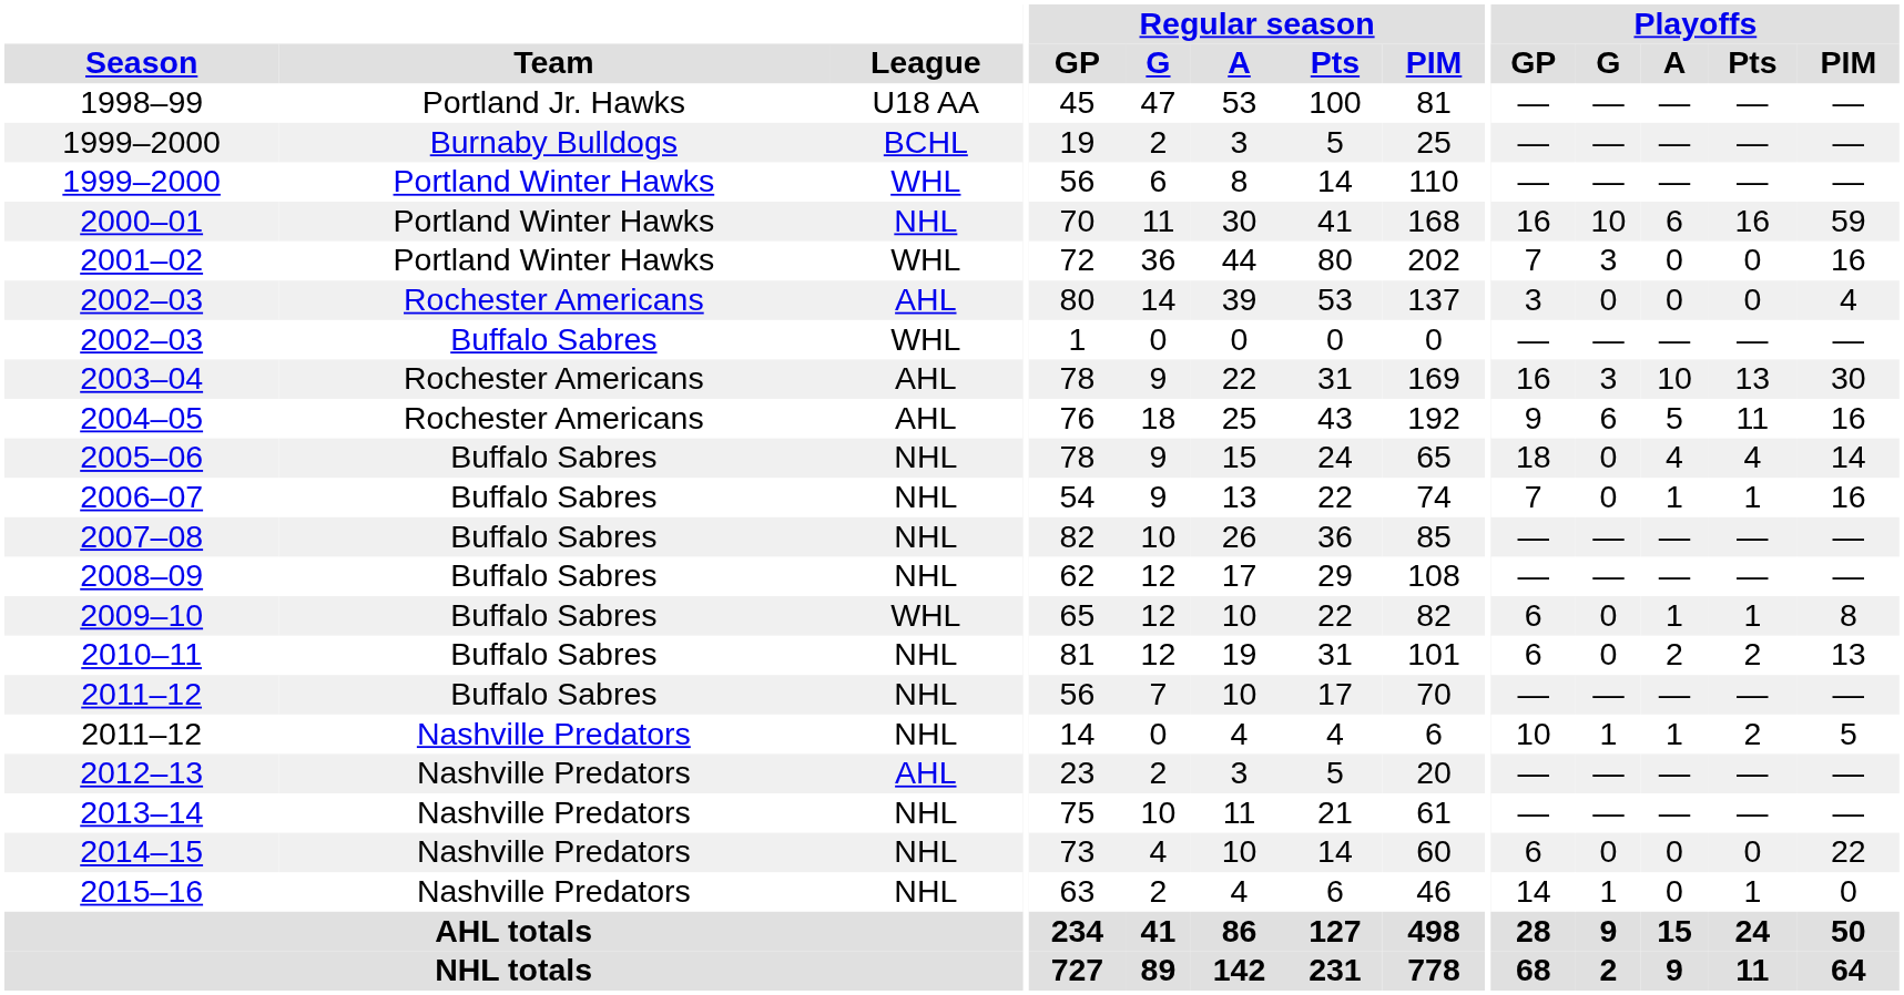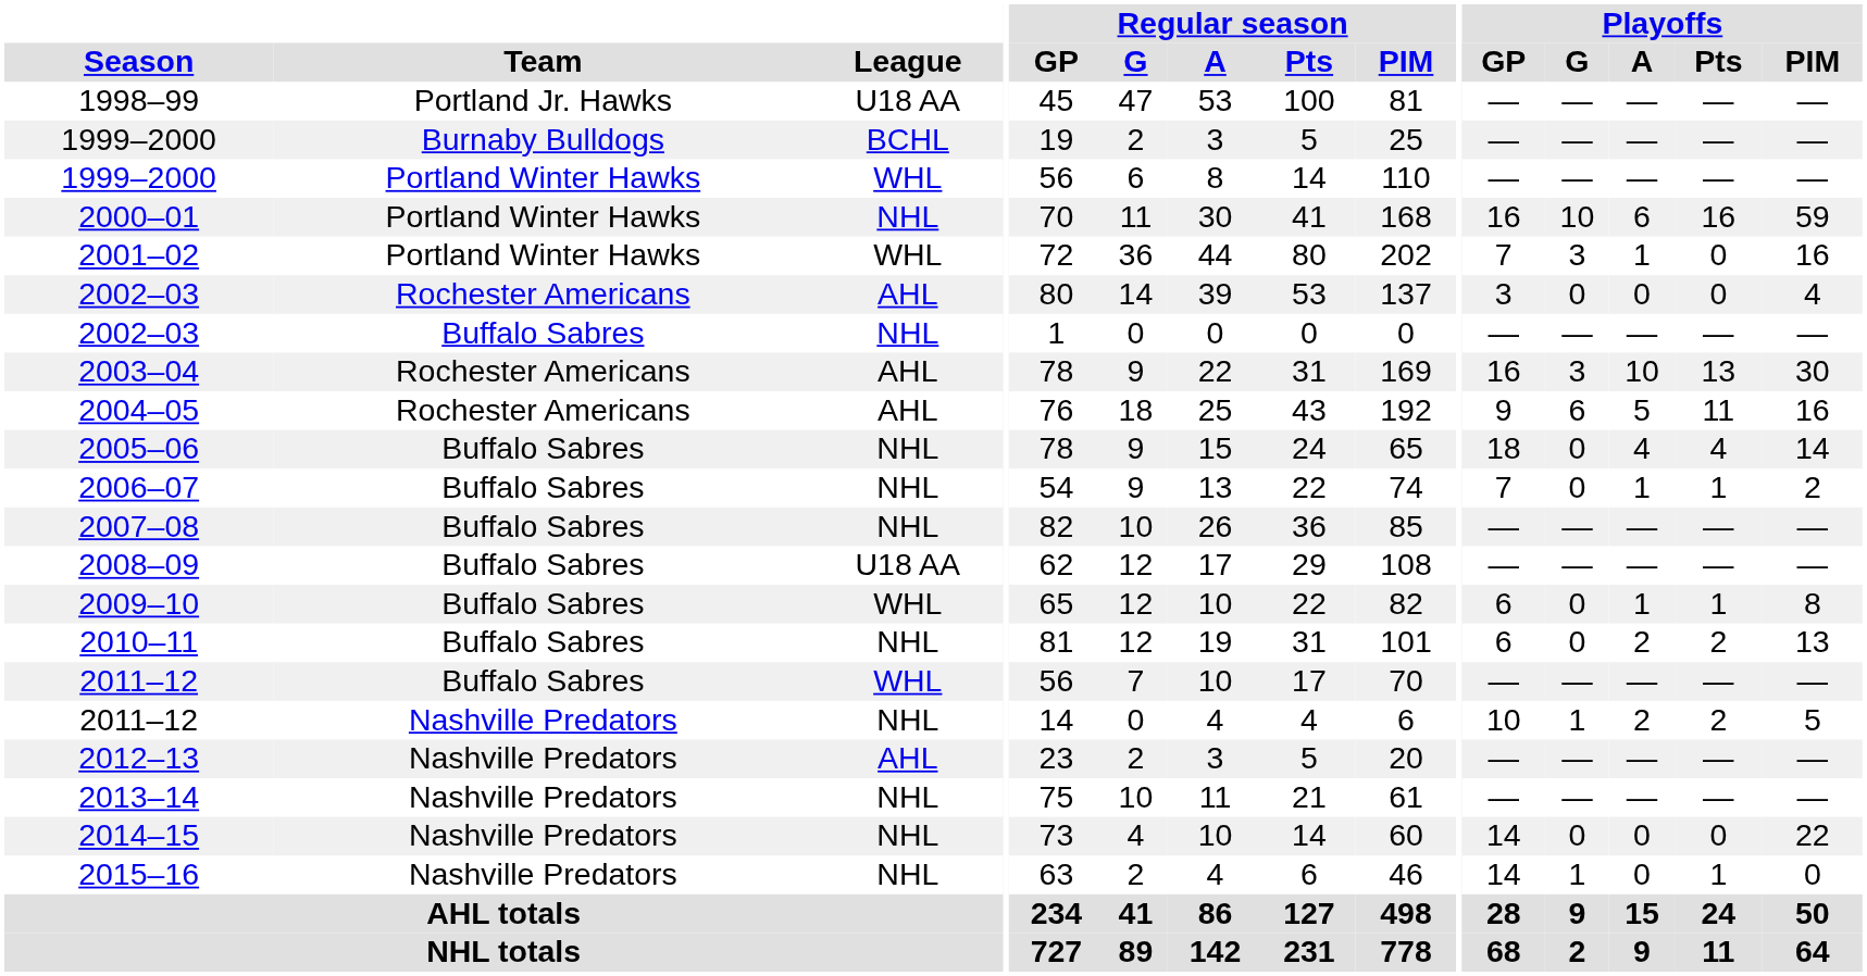2001–02 | Playoffs / A: 0 -> 1
2002–03 / Buffalo Sabres | League: WHL -> NHL
2006–07 | Playoffs / PIM: 16 -> 2
2008–09 | League: NHL -> U18 AA
2011–12 / Buffalo Sabres | League: NHL -> WHL
2011–12 / Nashville Predators | Playoffs / A: 1 -> 2
2014–15 | Playoffs / GP: 6 -> 14
